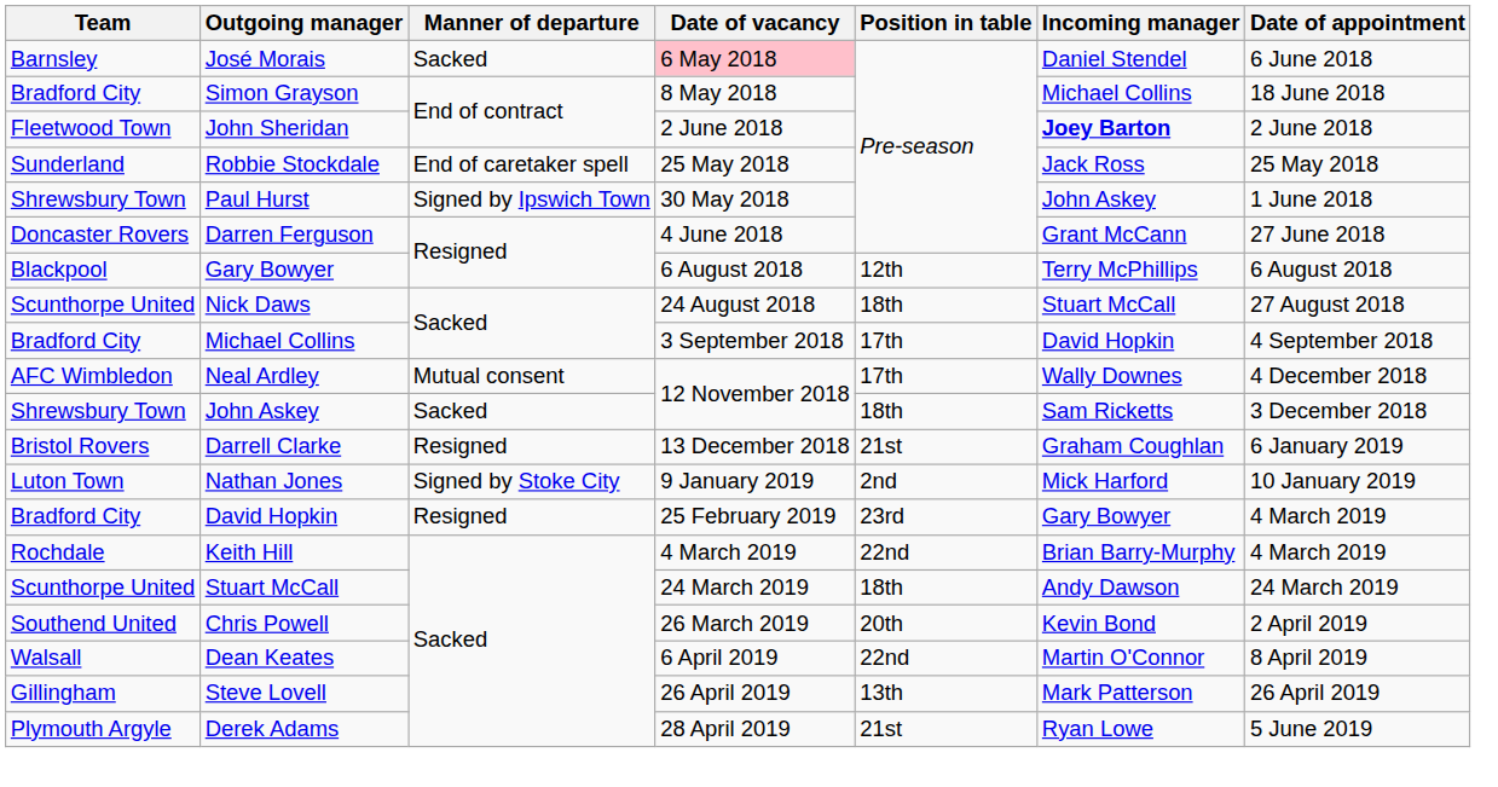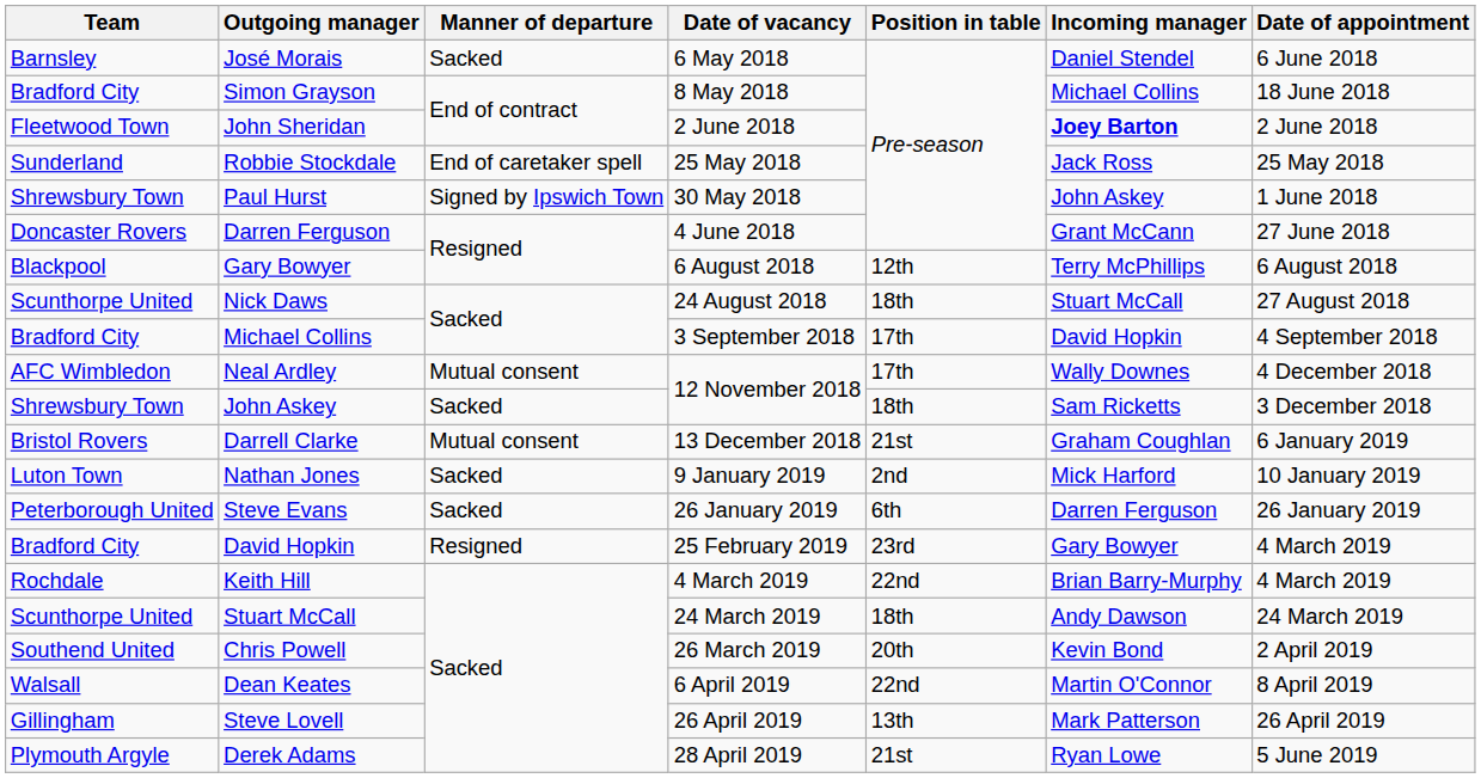José Morais | Date of vacancy: pink background -> no background
Darrell Clarke | Manner of departure: Resigned -> Mutual consent
Nathan Jones | Manner of departure: Signed by Stoke City -> Sacked
+ row: Peterborough United | Steve Evans | Sacked | 26 January 2019 | 6th | Darren Ferguson | 26 January 2019
